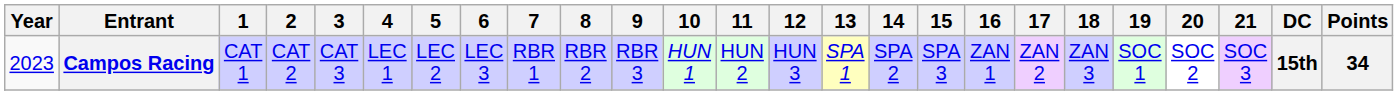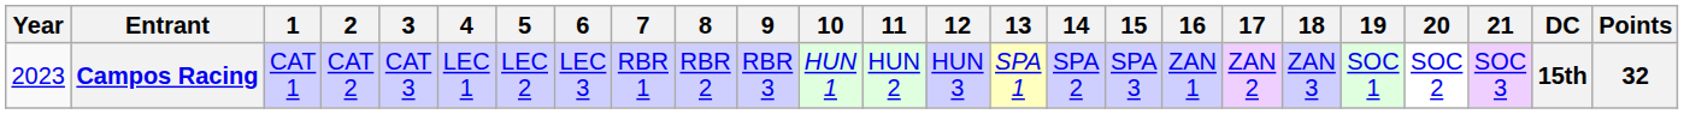Campos Racing | Points: 34 -> 32
